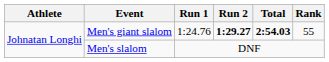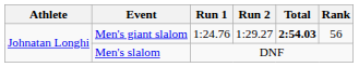Men's giant slalom | Run 2: bold -> normal
Men's giant slalom | Rank: 55 -> 56
